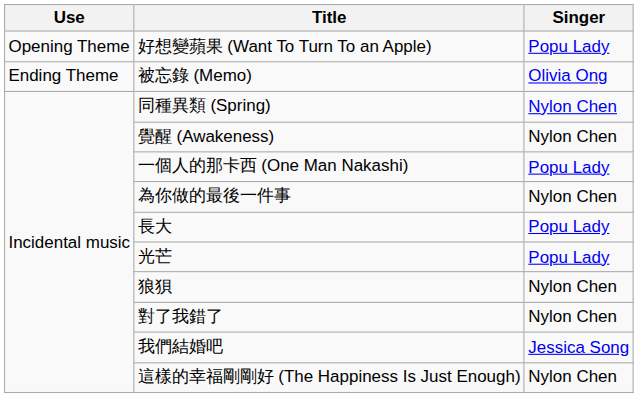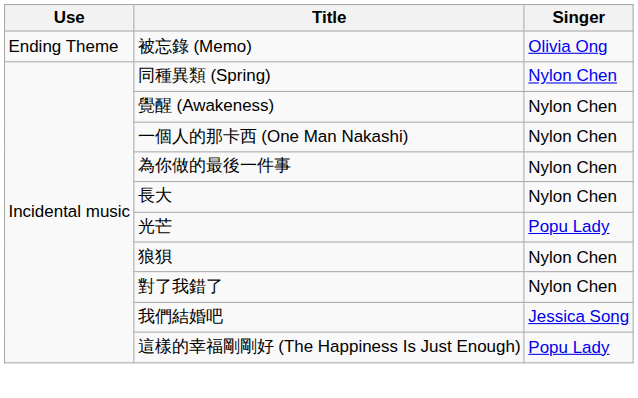- row: Opening Theme | 好想變蘋果 (Want To Turn To an Apple) | Popu Lady
一個人的那卡西 (One Man Nakashi) | Singer: Popu Lady -> Nylon Chen
長大 | Singer: Popu Lady -> Nylon Chen
這樣的幸福剛剛好 (The Happiness Is Just Enough) | Singer: Nylon Chen -> Popu Lady
